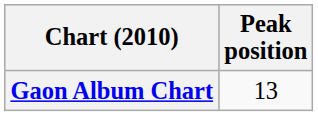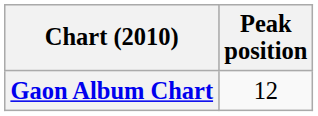Gaon Album Chart | Peak position: 13 -> 12
